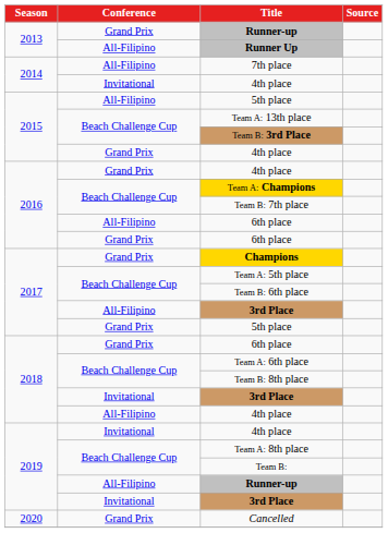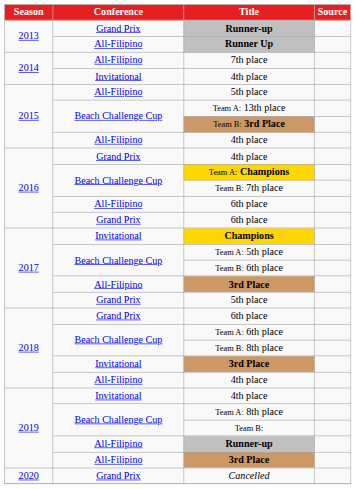2015 / 4th place | Conference: Grand Prix -> All-Filipino
Champions | Conference: Grand Prix -> Invitational
2019 / 3rd Place | Conference: Invitational -> All-Filipino
